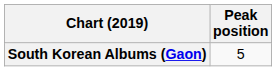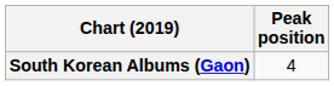South Korean Albums (Gaon) | Peak position: 5 -> 4
